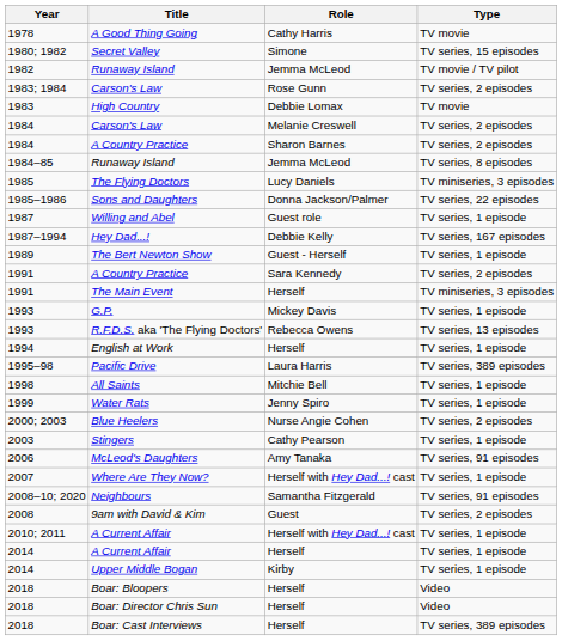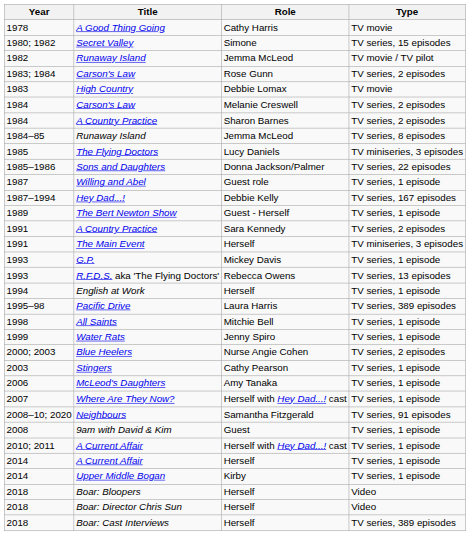McLeod's Daughters | Type: TV series, 91 episodes -> TV series, 1 episode
9am with David & Kim | Type: TV series, 2 episodes -> TV series, 1 episode
